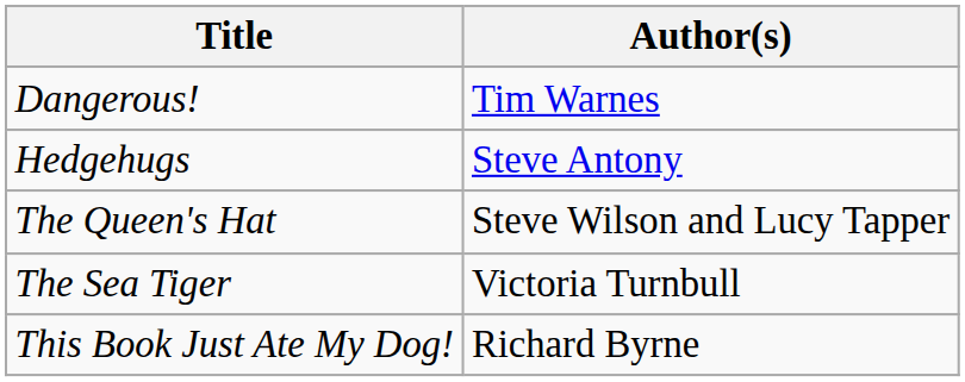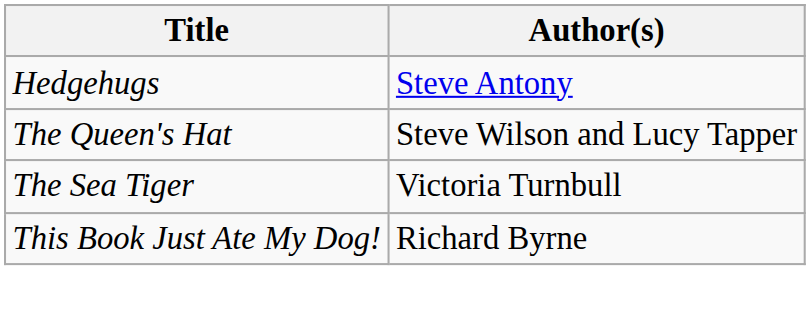- row: Dangerous! | Tim Warnes
